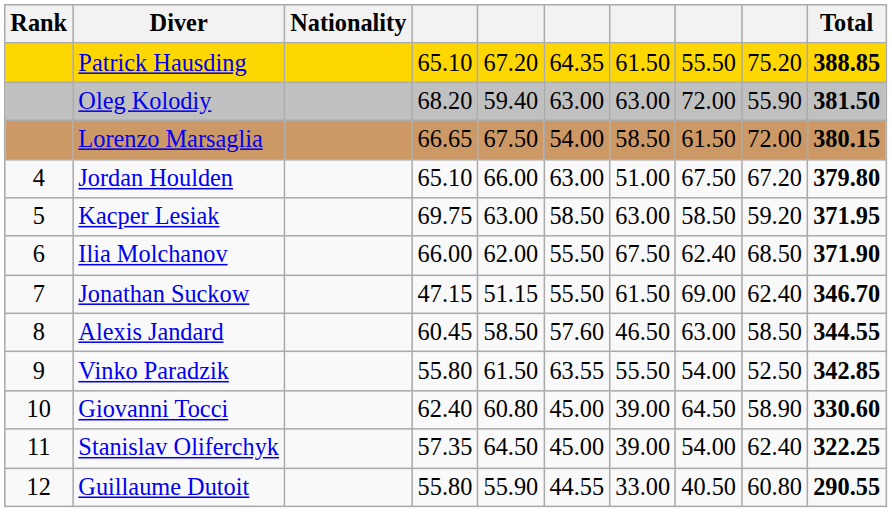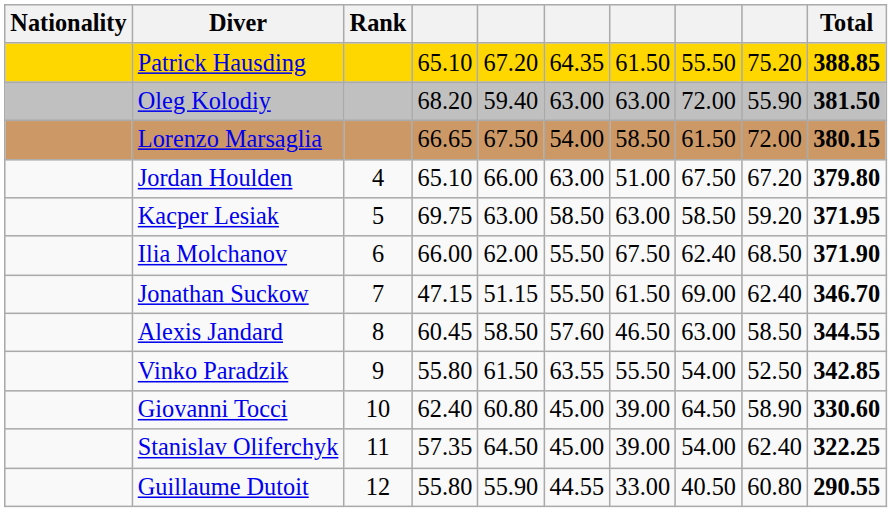columns swapped: Rank <-> Nationality
